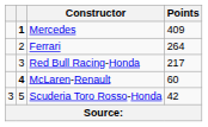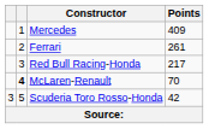Mercedes | column 2: bold -> normal
Ferrari | Points: 264 -> 261
McLaren-Renault | Points: 60 -> 70
